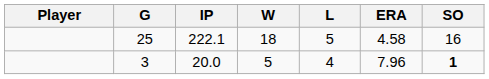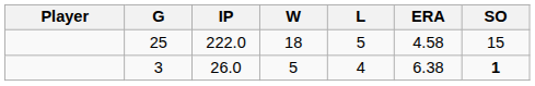25 | IP: 222.1 -> 222.0
25 | SO: 16 -> 15
3 | IP: 20.0 -> 26.0
3 | ERA: 7.96 -> 6.38
